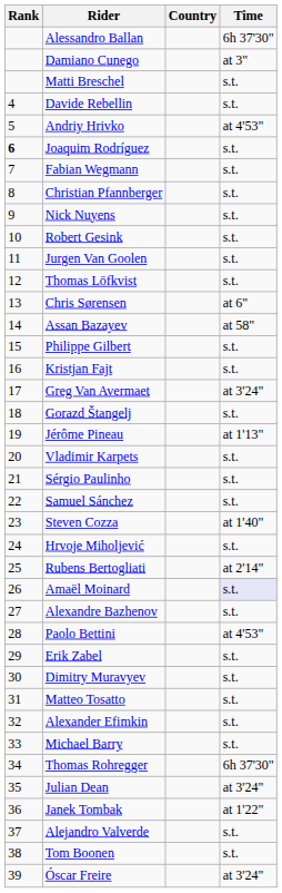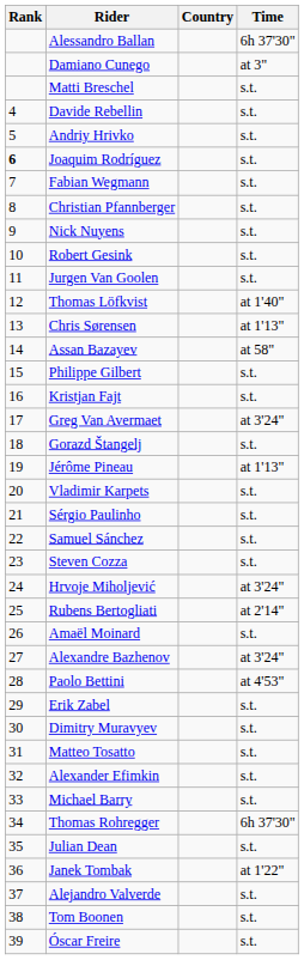Andriy Hrivko | Time: at 4'53" -> s.t.
Thomas Löfkvist | Time: s.t. -> at 1'40"
Chris Sørensen | Time: at 6" -> at 1'13"
Steven Cozza | Time: at 1'40" -> s.t.
Hrvoje Miholjević | Time: s.t. -> at 3'24"
Amaël Moinard | Time: lavender background -> no background
Alexandre Bazhenov | Time: s.t. -> at 3'24"
Julian Dean | Time: at 3'24" -> s.t.
Óscar Freire | Time: at 3'24" -> s.t.
